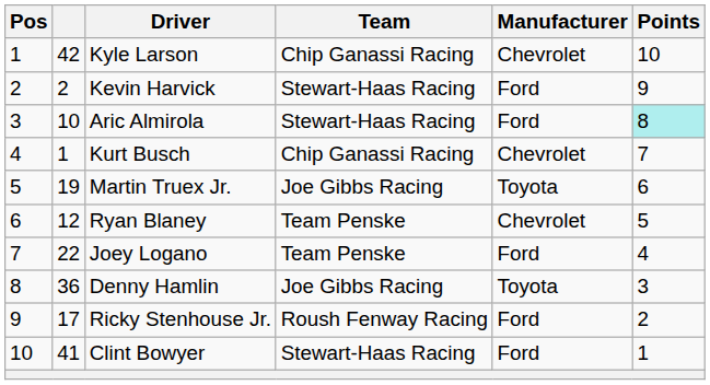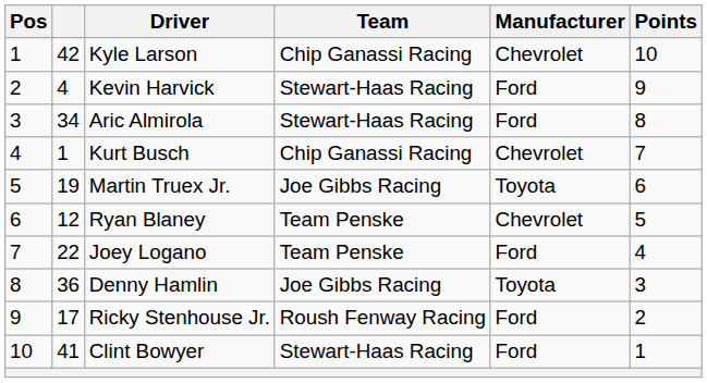Kevin Harvick | column 2: 2 -> 4
Aric Almirola | column 2: 10 -> 34
Aric Almirola | Points: paleturquoise background -> no background
